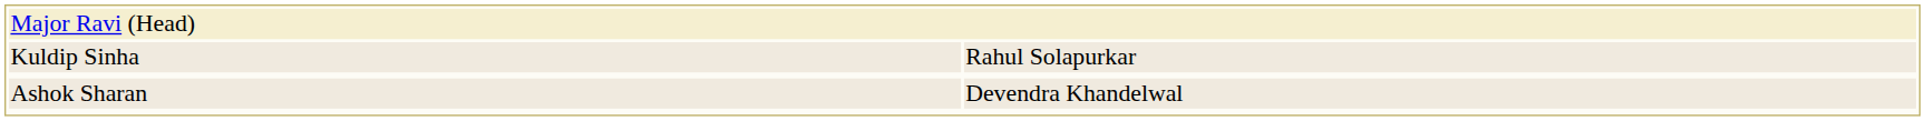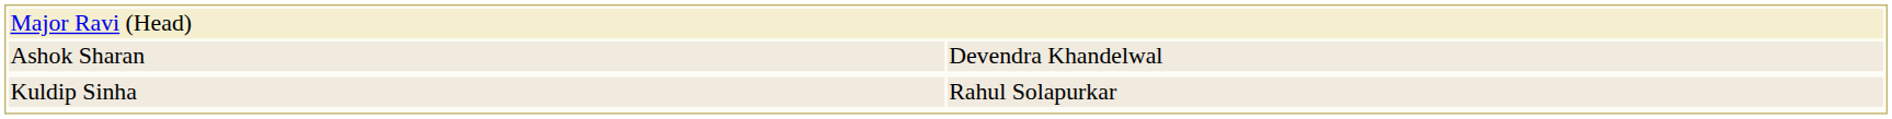rows swapped: Kuldip Sinha <-> Ashok Sharan
